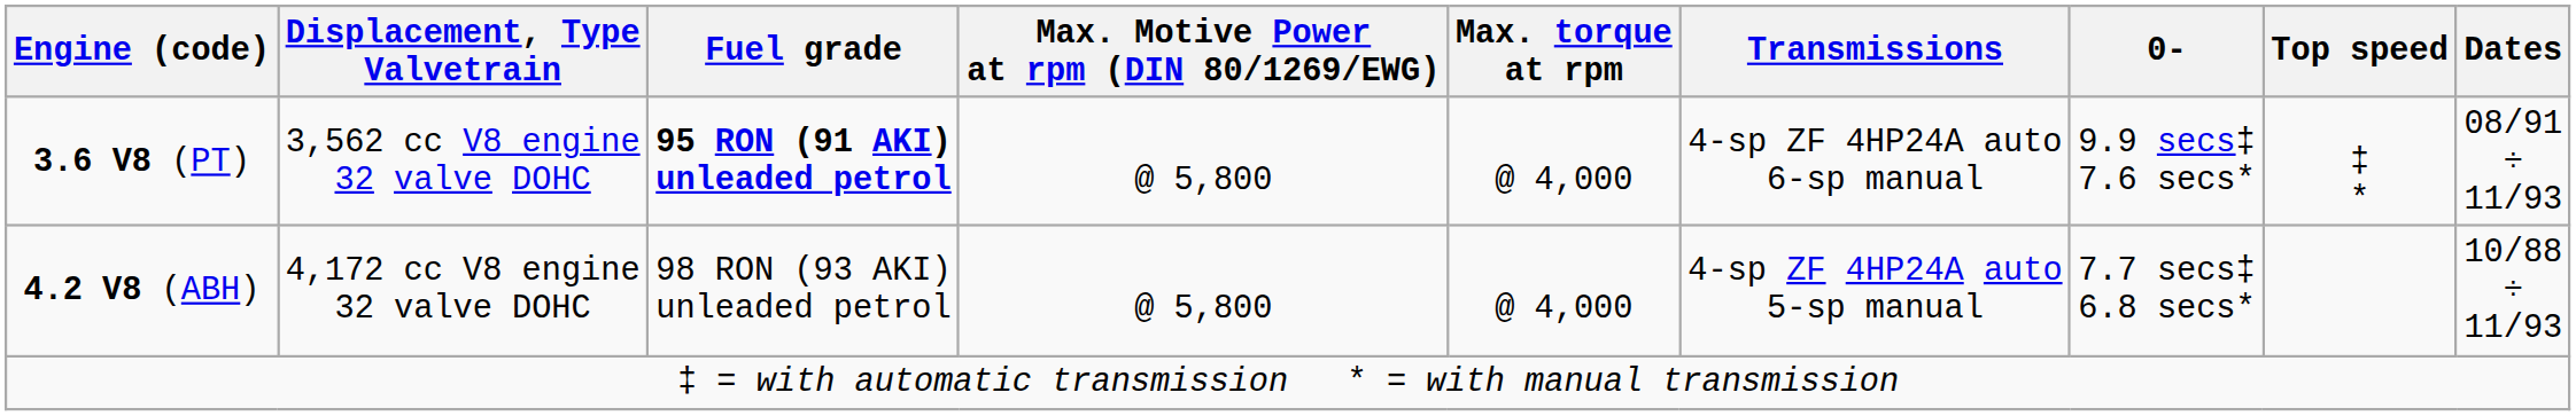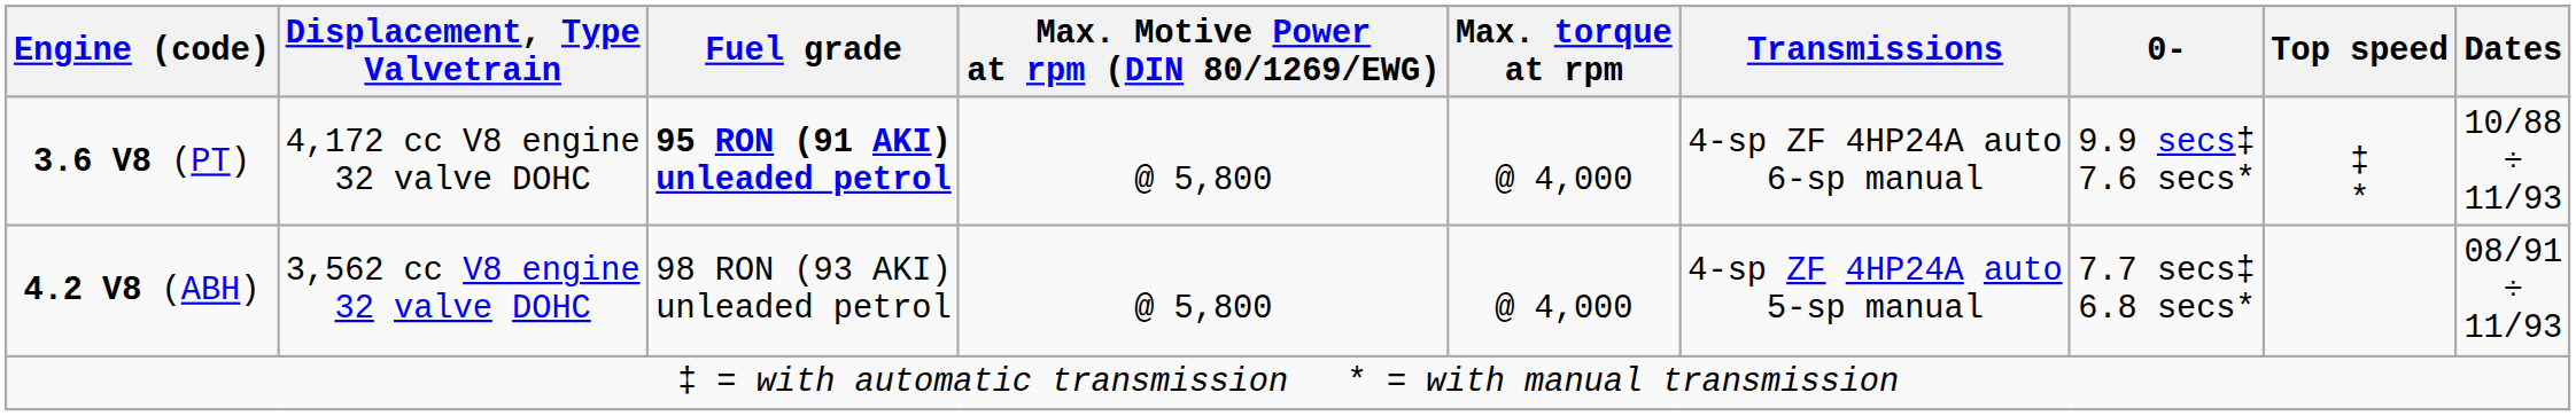3.6 V8 (PT) | Displacement, Type Valvetrain: 3,562 cc V8 engine 32 valve DOHC -> 4,172 cc V8 engine 32 valve DOHC
3.6 V8 (PT) | Dates: 08/91 ÷ 11/93 -> 10/88 ÷ 11/93
4.2 V8 (ABH) | Displacement, Type Valvetrain: 4,172 cc V8 engine 32 valve DOHC -> 3,562 cc V8 engine 32 valve DOHC
4.2 V8 (ABH) | Dates: 10/88 ÷ 11/93 -> 08/91 ÷ 11/93
